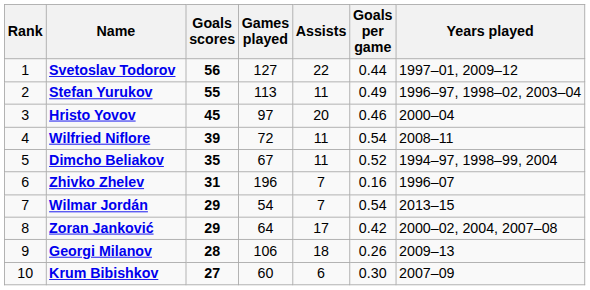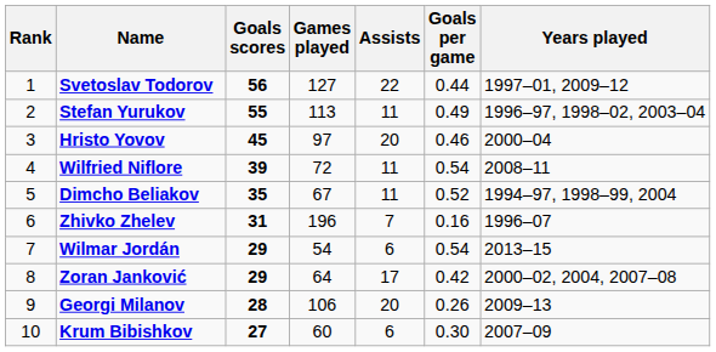Wilmar Jordán | Assists: 7 -> 6
Georgi Milanov | Assists: 18 -> 20
